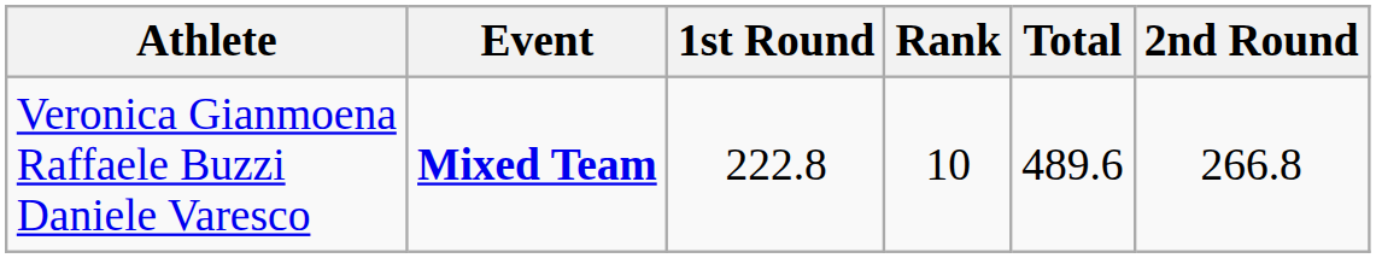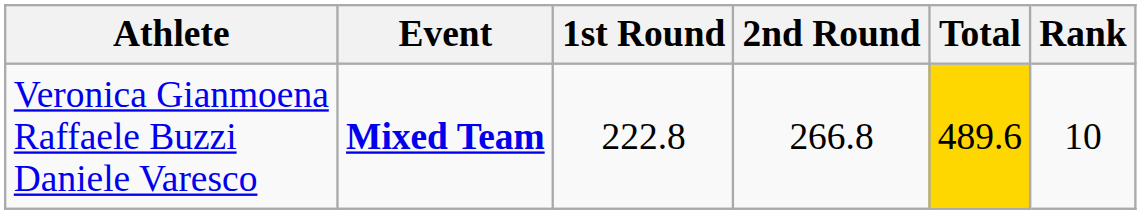columns swapped: 2nd Round <-> Rank
Veronica Gianmoena Raffaele Buzzi Daniele Varesco | Total: no background -> gold background
